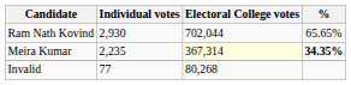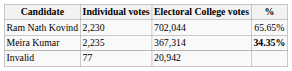Ram Nath Kovind | Individual votes: 2,930 -> 2,230
Meira Kumar | Electoral College votes: lightyellow background -> no background
Invalid | Electoral College votes: 80,268 -> 20,942
